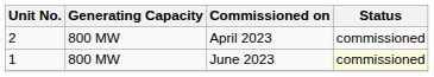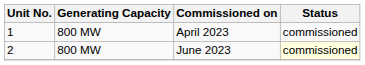April 2023 | Unit No.: 2 -> 1
June 2023 | Unit No.: 1 -> 2
